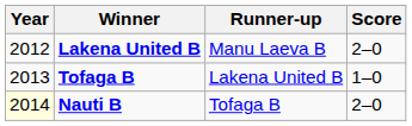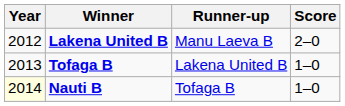Nauti B | Score: 2–0 -> 1–0
